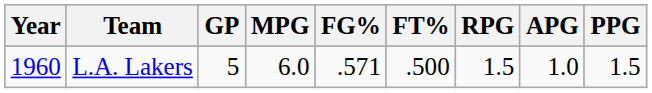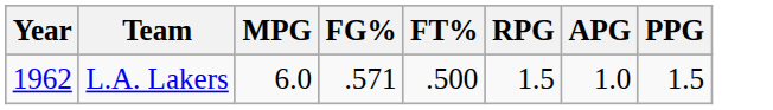- column: GP | 5
L.A. Lakers | Year: 1960 -> 1962
